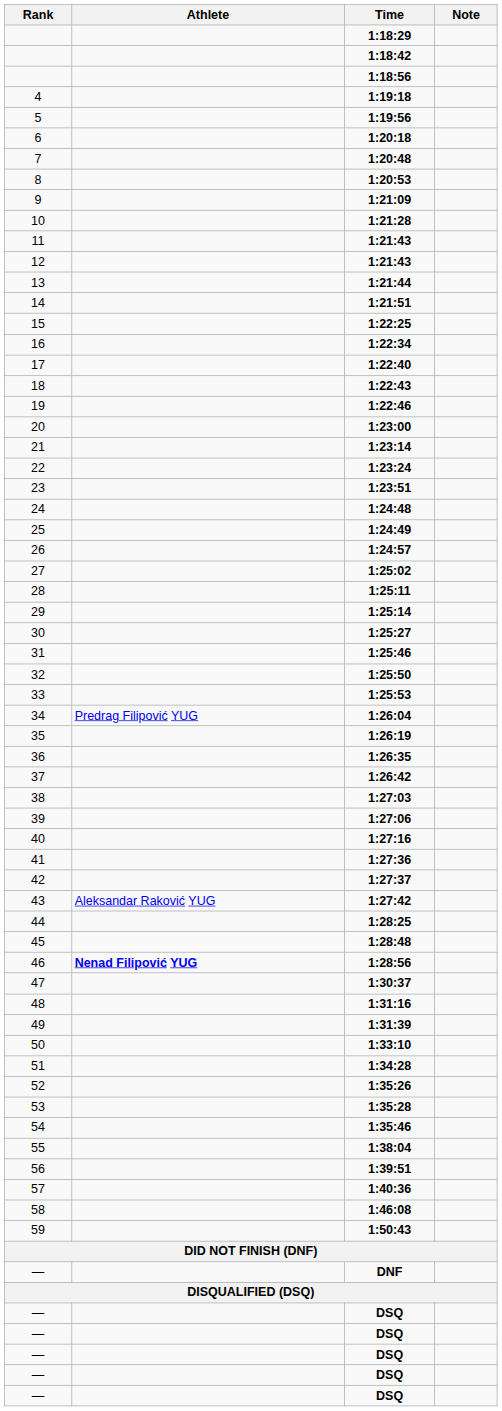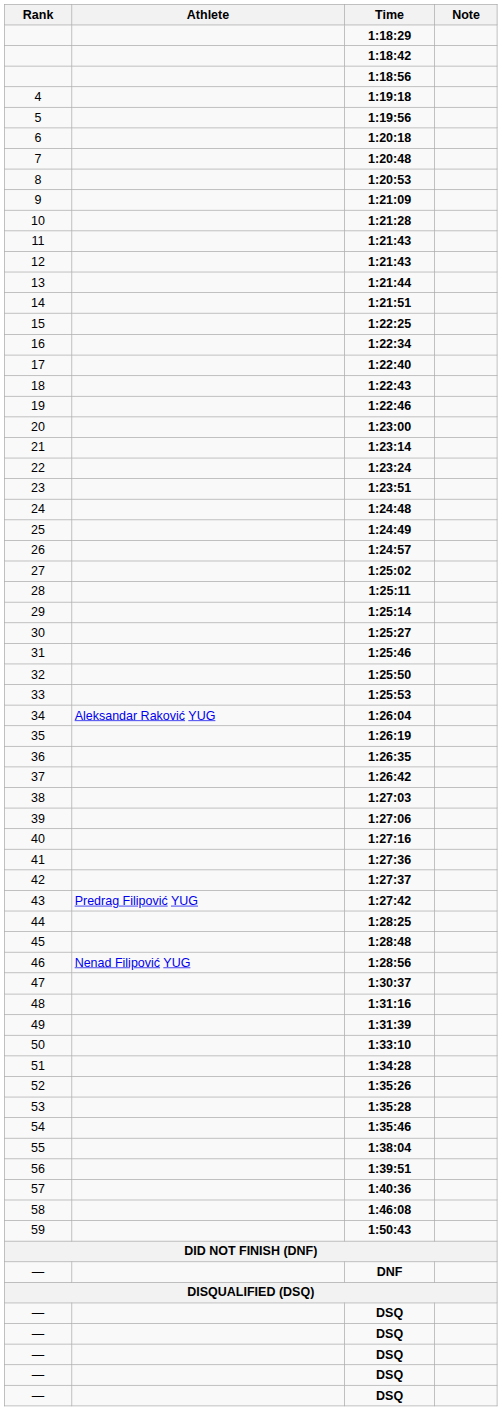1:26:04 | Athlete: Predrag Filipović YUG -> Aleksandar Raković YUG
1:27:42 | Athlete: Aleksandar Raković YUG -> Predrag Filipović YUG
1:28:56 | Athlete: bold -> normal
